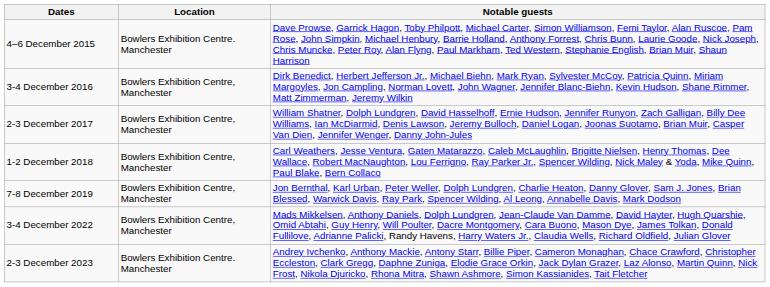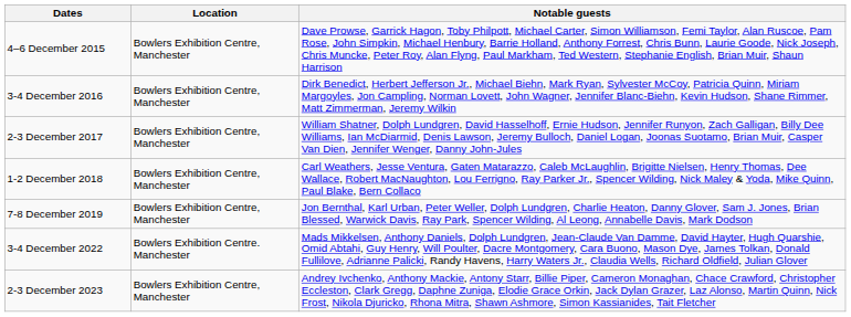4–6 December 2015 | Location: Bowlers Exhibition Centre. Manchester -> Bowlers Exhibition Centre, Manchester
3-4 December 2022 | Location: Bowlers Exhibition Centre, Manchester -> Bowlers Exhibition Centre. Manchester
2-3 December 2023 | Location: Bowlers Exhibition Centre. Manchester -> Bowlers Exhibition Centre, Manchester
